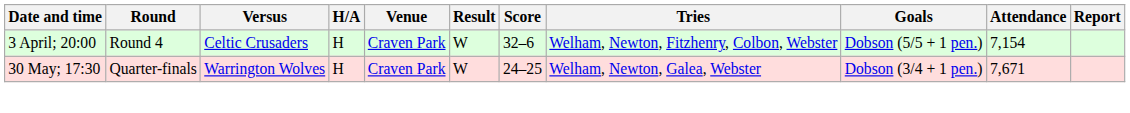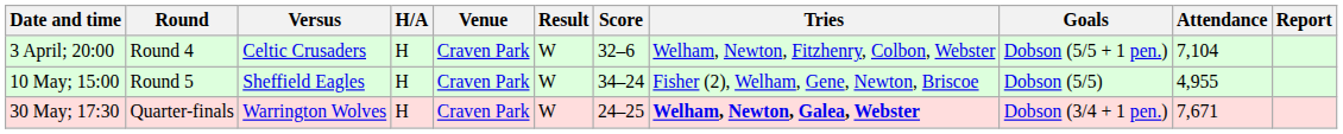3 April; 20:00 | Attendance: 7,154 -> 7,104
+ row: 10 May; 15:00 | Round 5 | Sheffield Eagles | H | Craven Park | W | 34–24 | Fisher (2), Welham, Gene, Newton, Briscoe | Dobson (5/5) | 4,955
30 May; 17:30 | Tries: normal -> bold
